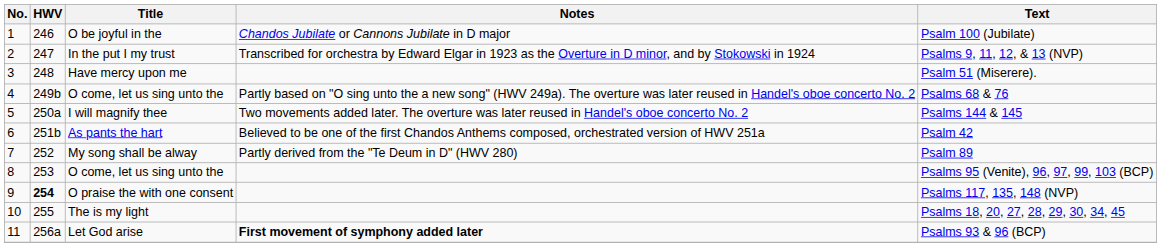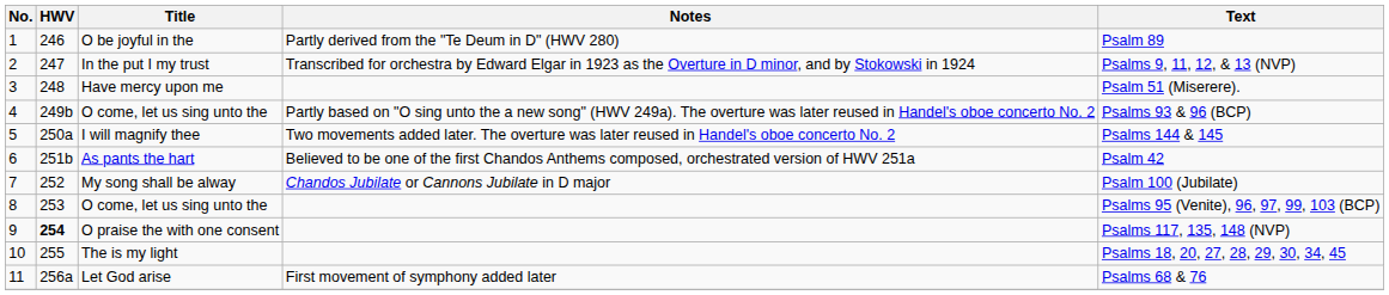O be joyful in the | Notes: Chandos Jubilate or Cannons Jubilate in D major -> Partly derived from the "Te Deum in D" (HWV 280)
O be joyful in the | Text: Psalm 100 (Jubilate) -> Psalm 89
4 / O come, let us sing unto the | Text: Psalms 68 & 76 -> Psalms 93 & 96 (BCP)
My song shall be alway | Notes: Partly derived from the "Te Deum in D" (HWV 280) -> Chandos Jubilate or Cannons Jubilate in D major
My song shall be alway | Text: Psalm 89 -> Psalm 100 (Jubilate)
Let God arise | Notes: bold -> normal
Let God arise | Text: Psalms 93 & 96 (BCP) -> Psalms 68 & 76
